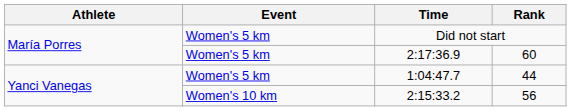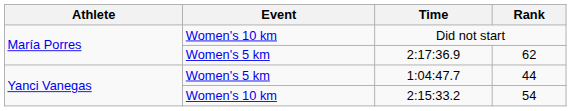Did not start | Event: Women's 5 km -> Women's 10 km
2:17:36.9 | Rank: 60 -> 62
2:15:33.2 | Rank: 56 -> 54
